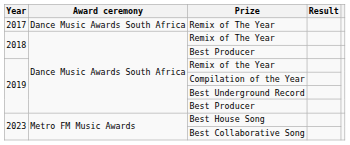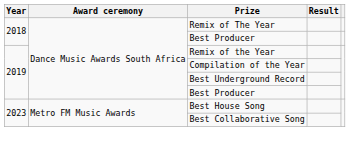- row: 2017 | Dance Music Awards South Africa | Remix of The Year
